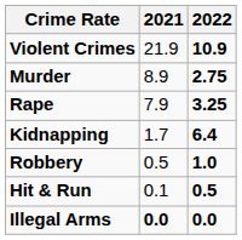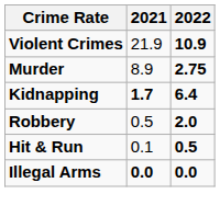- row: Rape | 7.9 | 3.25
Kidnapping | 2021: normal -> bold
Robbery | 2022: 1.0 -> 2.0
